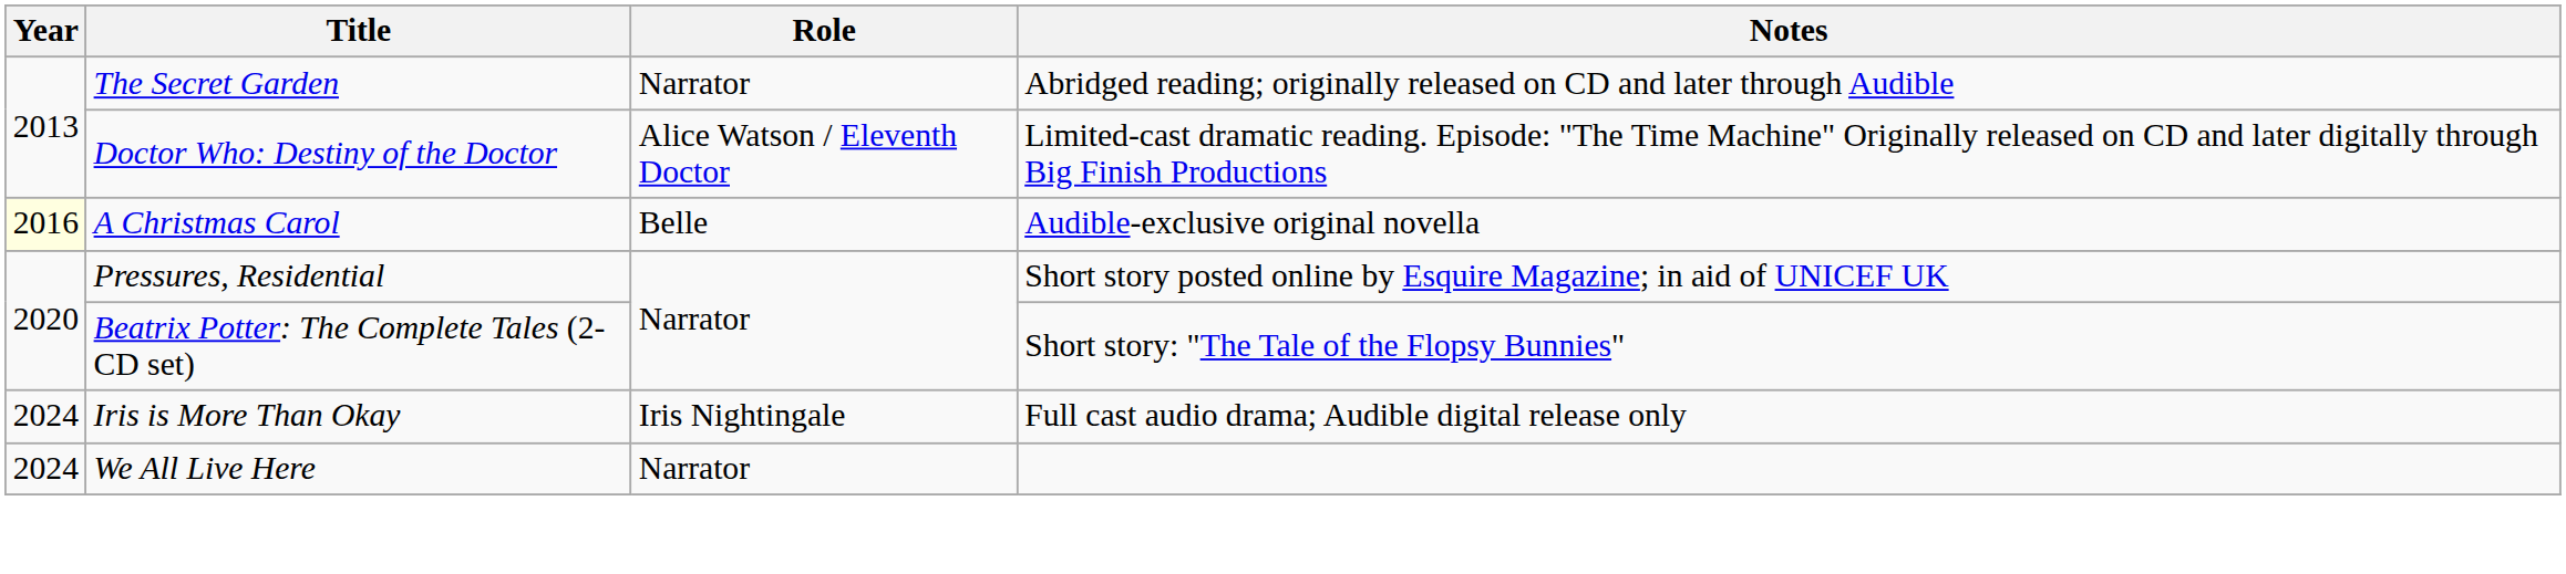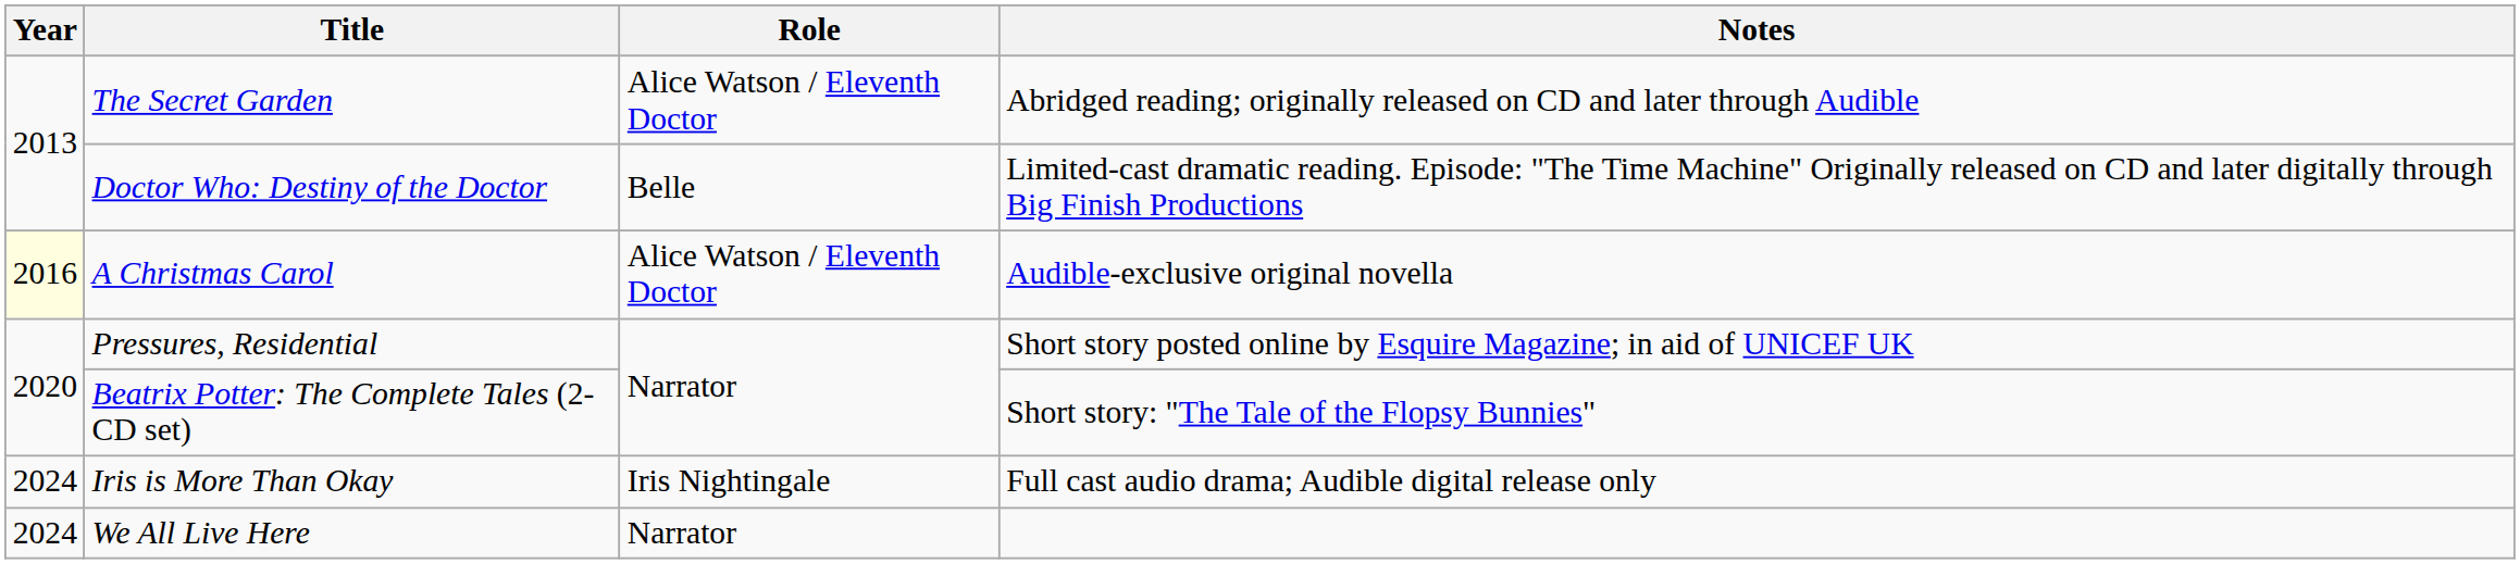The Secret Garden | Role: Narrator -> Alice Watson / Eleventh Doctor
Doctor Who: Destiny of the Doctor | Role: Alice Watson / Eleventh Doctor -> Belle
A Christmas Carol | Role: Belle -> Alice Watson / Eleventh Doctor
